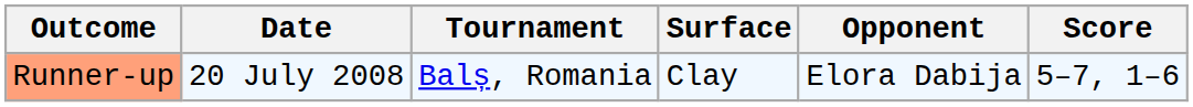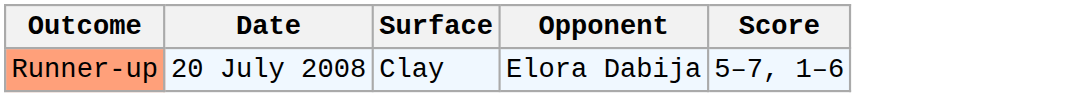- column: Tournament | Balș, Romania
